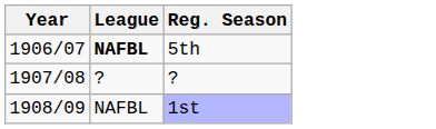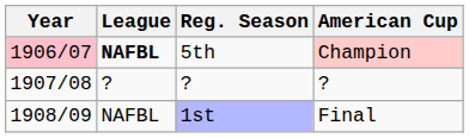+ column: American Cup | Champion | ? | Final
5th | Year: no background -> pink background
